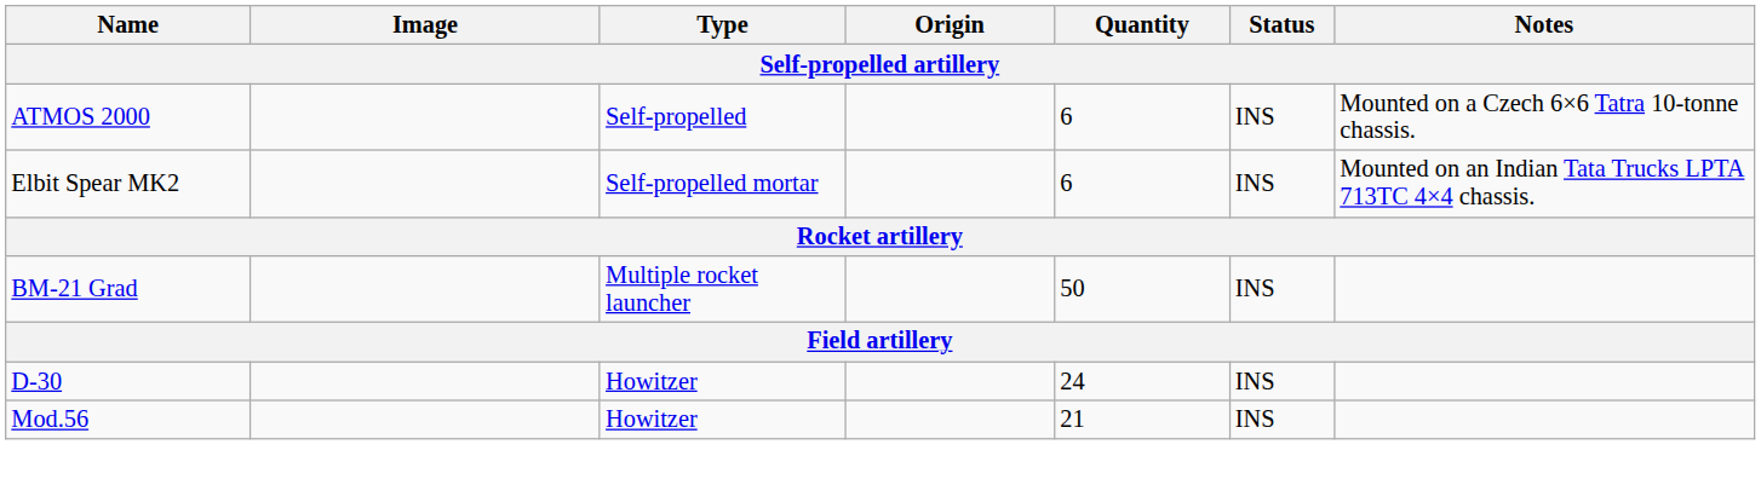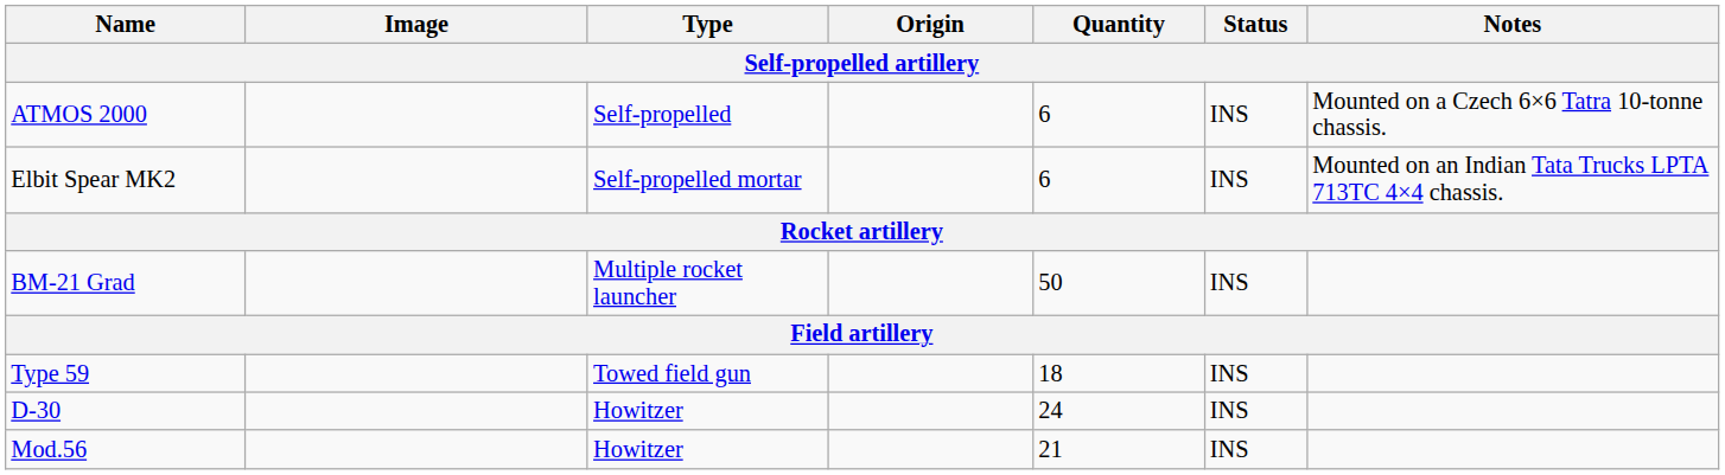+ row: Type 59 | Towed field gun | 18 | INS
